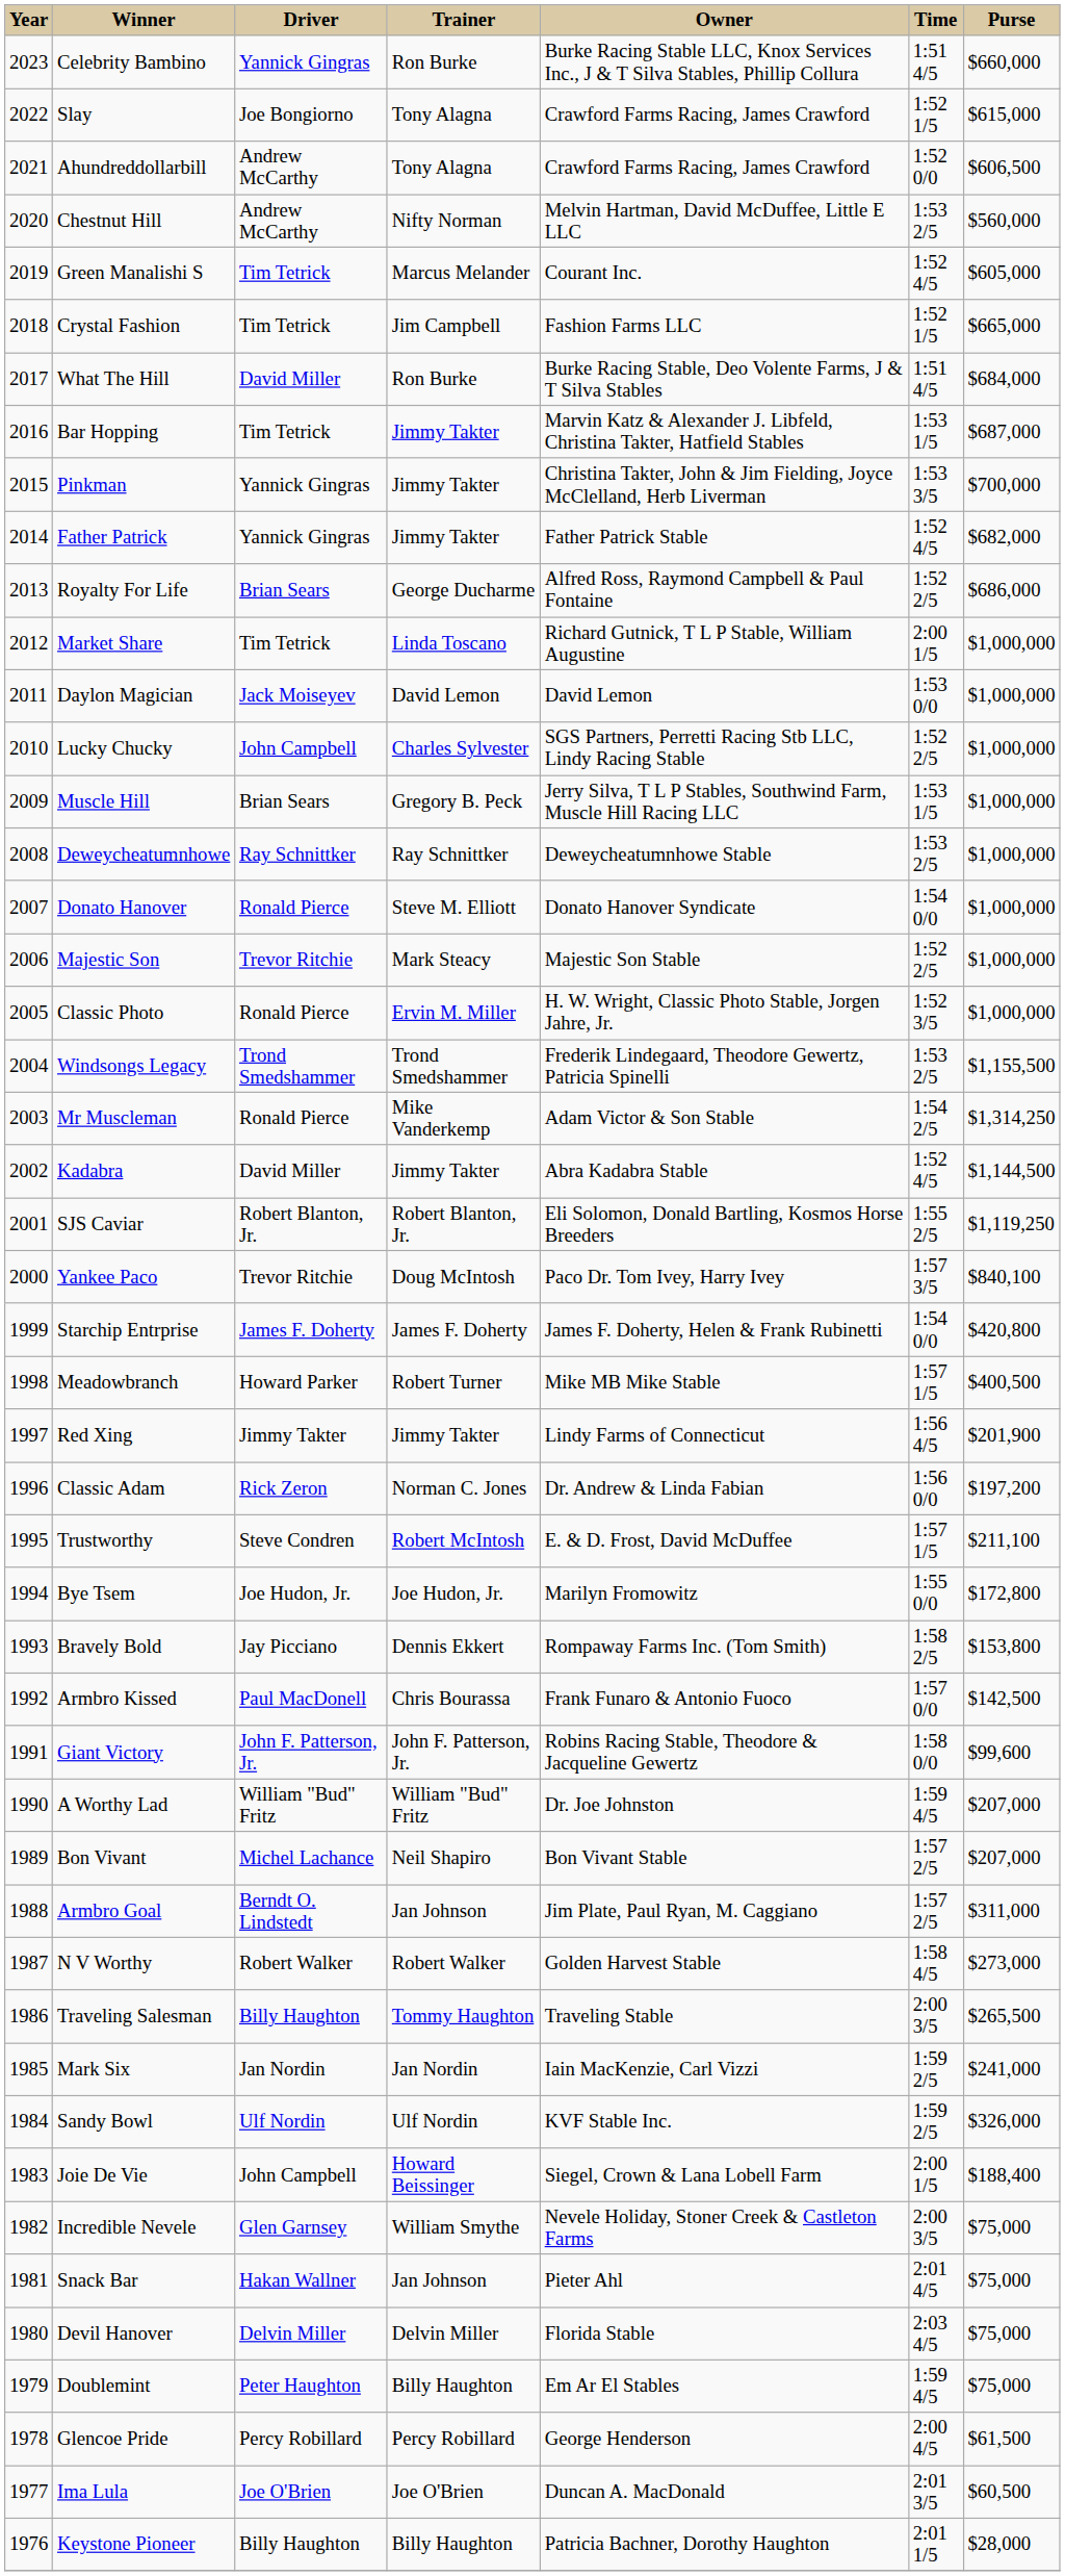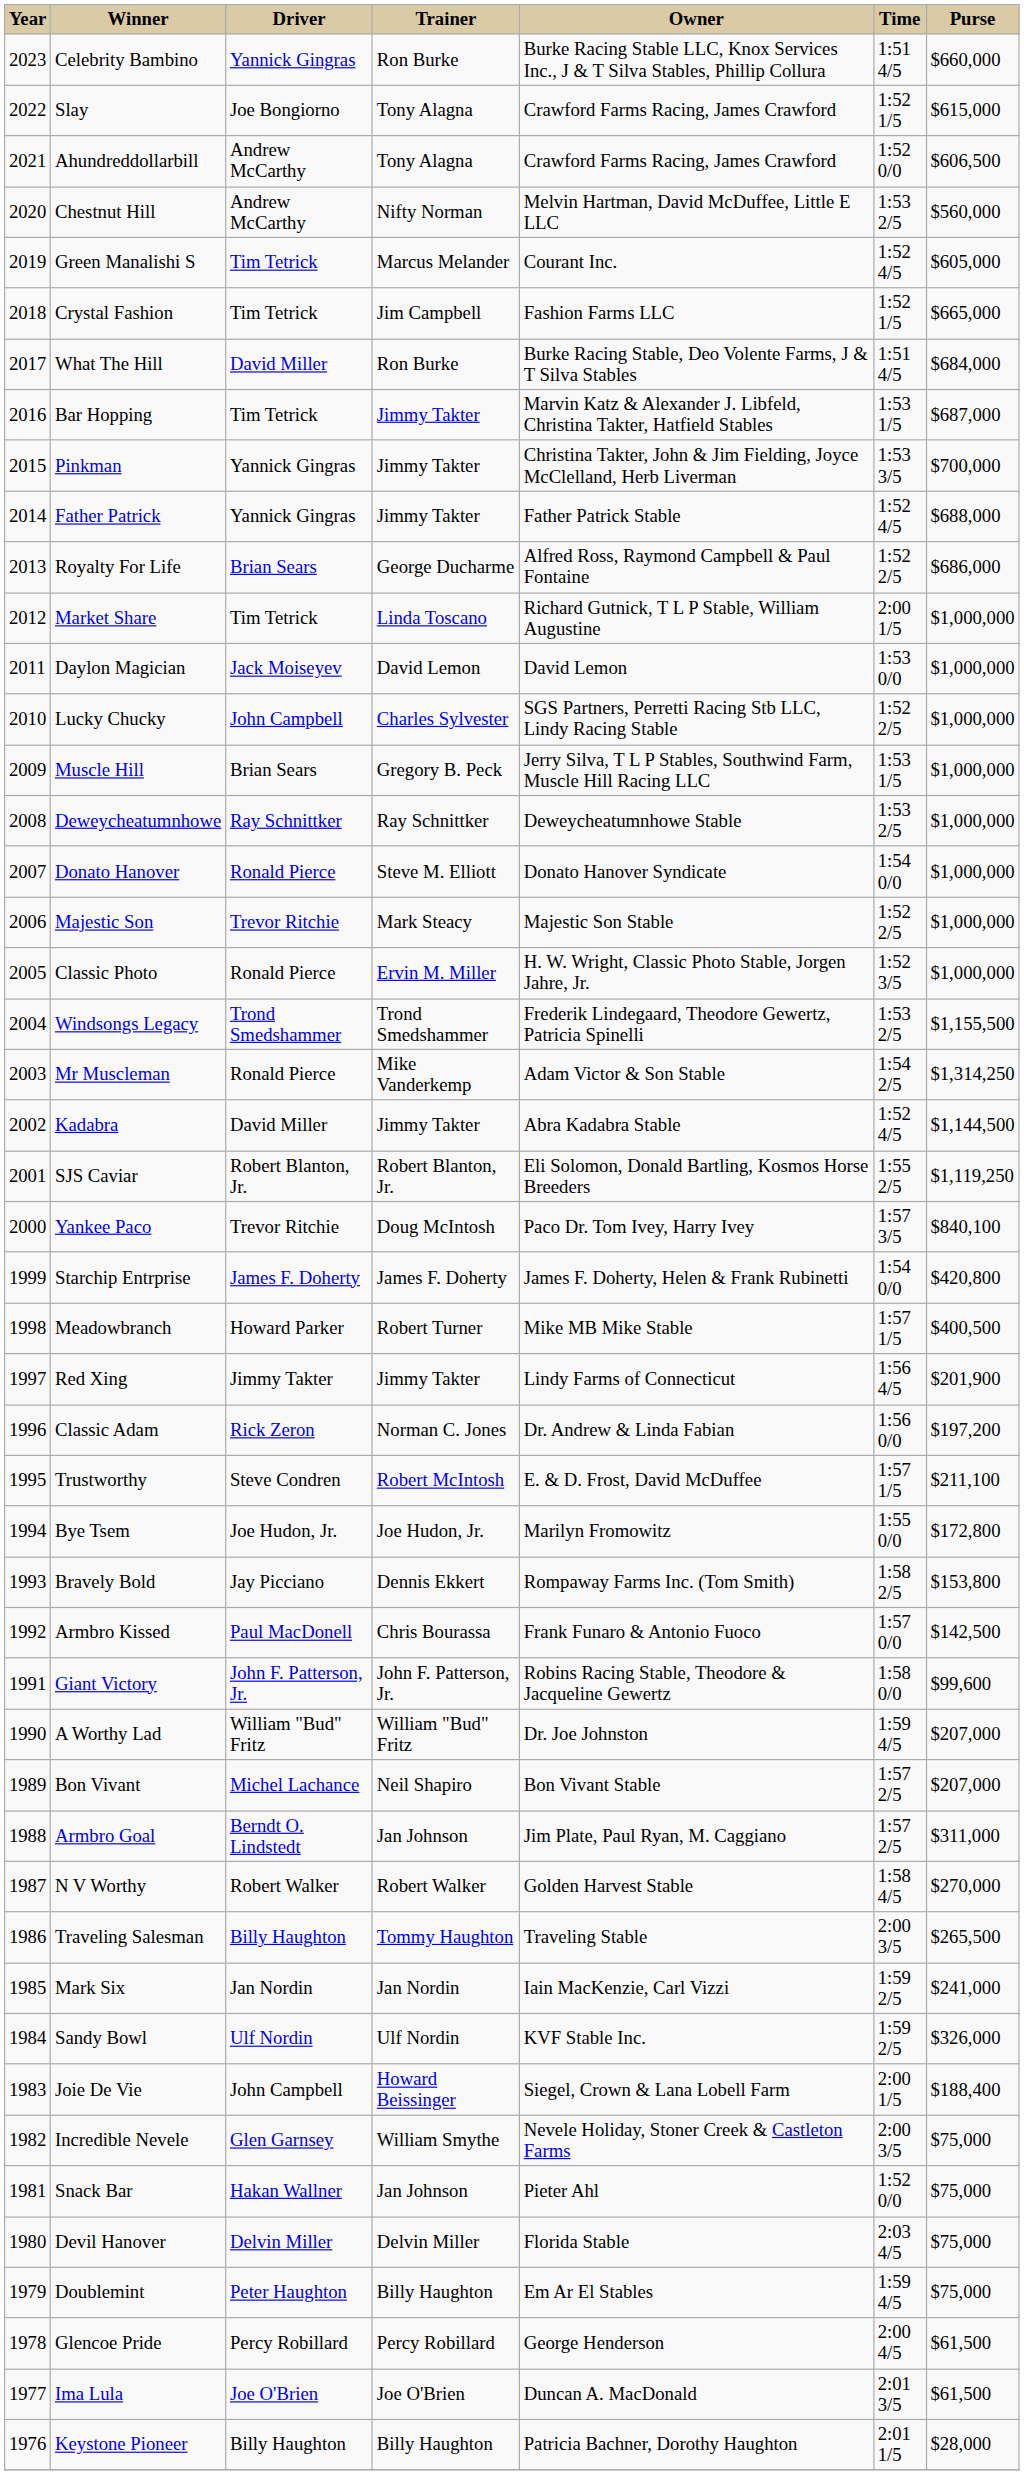Father Patrick | Purse: $682,000 -> $688,000
N V Worthy | Purse: $273,000 -> $270,000
Snack Bar | Time: 2:01 4/5 -> 1:52 0/0
Ima Lula | Purse: $60,500 -> $61,500
